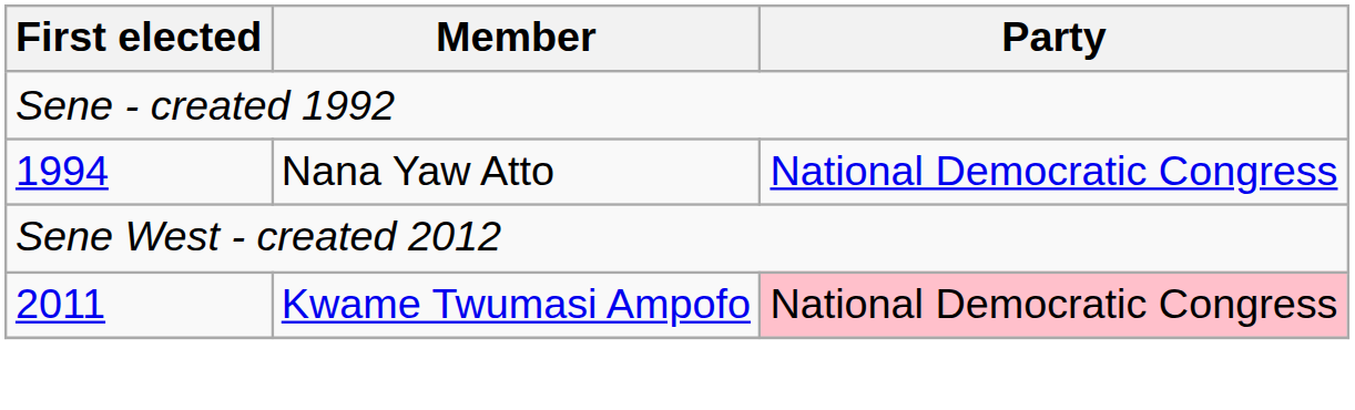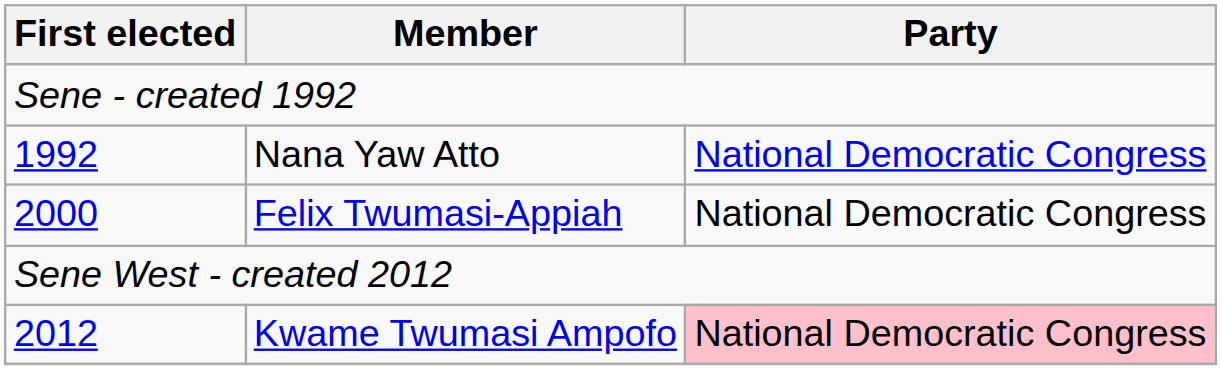Nana Yaw Atto | First elected: 1994 -> 1992
+ row: 2000 | Felix Twumasi-Appiah | National Democratic Congress
Kwame Twumasi Ampofo | First elected: 2011 -> 2012
